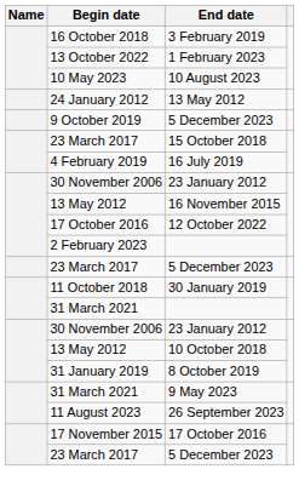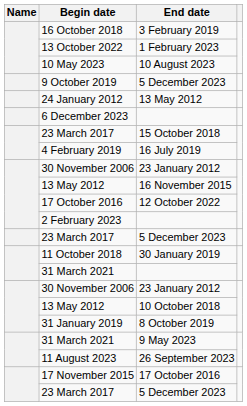rows swapped: 9 October 2019 <-> 24 January 2012
+ row: 6 December 2023
